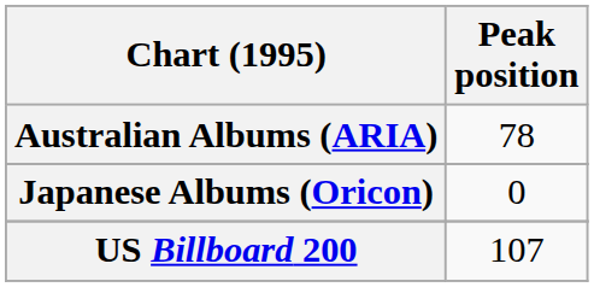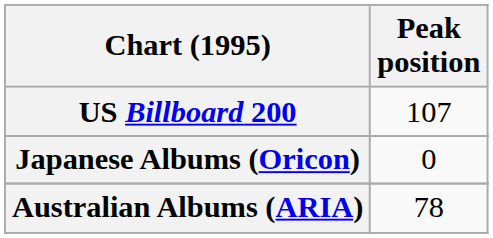rows swapped: Australian Albums (ARIA) <-> US Billboard 200
